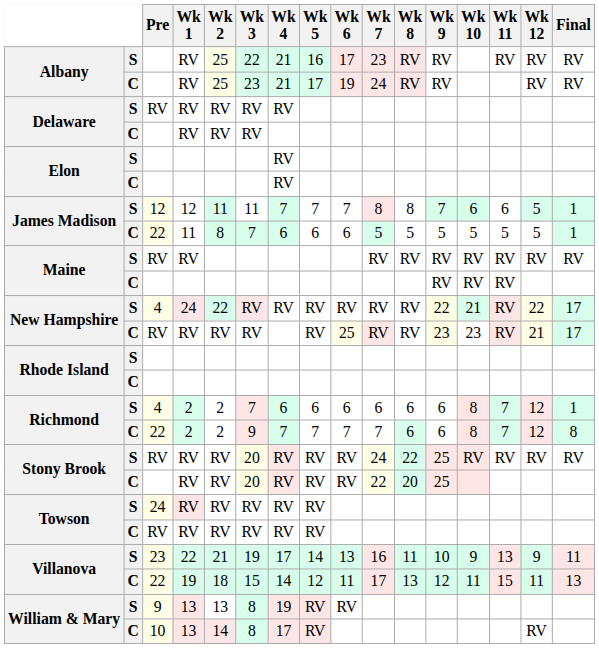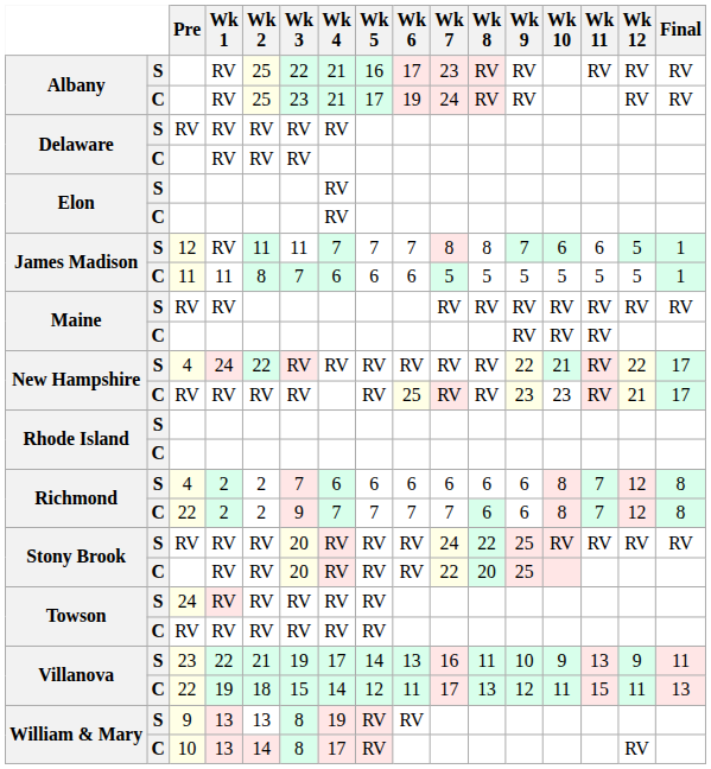James Madison / S | Wk 1: 12 -> RV
James Madison / C | Pre: 22 -> 11
Richmond / S | Final: 1 -> 8
